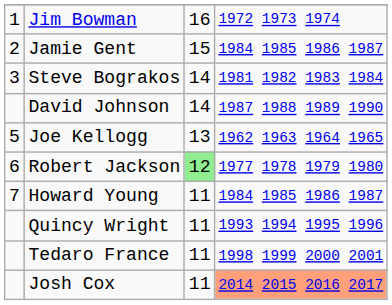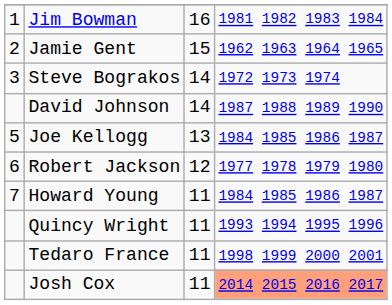Jim Bowman | column 4: 1972 1973 1974 -> 1981 1982 1983 1984
Jamie Gent | column 4: 1984 1985 1986 1987 -> 1962 1963 1964 1965
Steve Bograkos | column 4: 1981 1982 1983 1984 -> 1972 1973 1974
Joe Kellogg | column 4: 1962 1963 1964 1965 -> 1984 1985 1986 1987
Robert Jackson | column 3: lightgreen background -> no background
